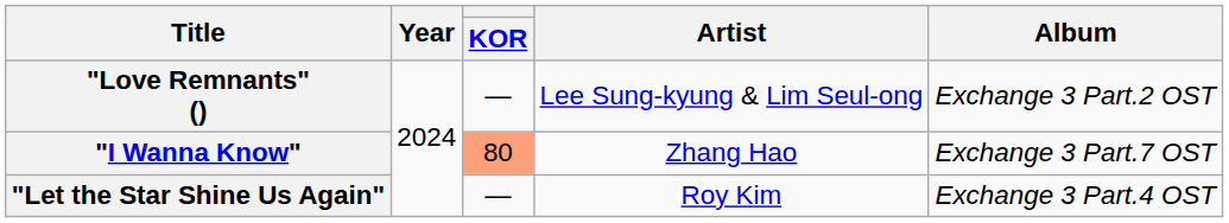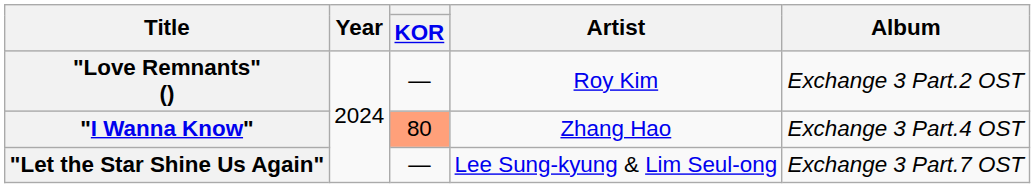"Love Remnants" () | Artist: Lee Sung-kyung & Lim Seul-ong -> Roy Kim
"I Wanna Know" | Album: Exchange 3 Part.7 OST -> Exchange 3 Part.4 OST
"Let the Star Shine Us Again" | Artist: Roy Kim -> Lee Sung-kyung & Lim Seul-ong
"Let the Star Shine Us Again" | Album: Exchange 3 Part.4 OST -> Exchange 3 Part.7 OST
